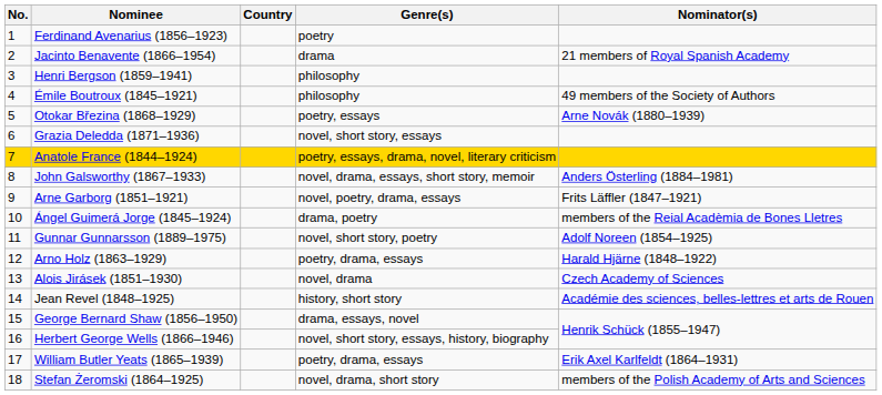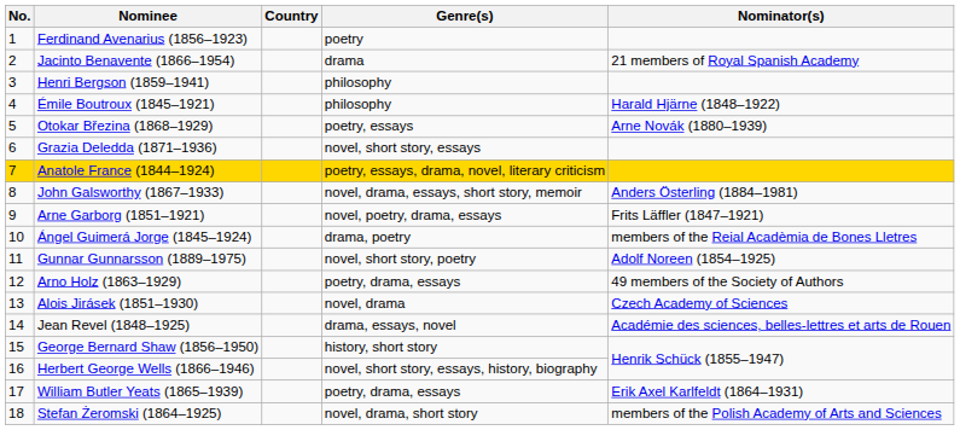Émile Boutroux (1845–1921) | Nominator(s): 49 members of the Society of Authors -> Harald Hjärne (1848–1922)
Arno Holz (1863–1929) | Nominator(s): Harald Hjärne (1848–1922) -> 49 members of the Society of Authors
Jean Revel (1848–1925) | Genre(s): history, short story -> drama, essays, novel
George Bernard Shaw (1856–1950) | Genre(s): drama, essays, novel -> history, short story
